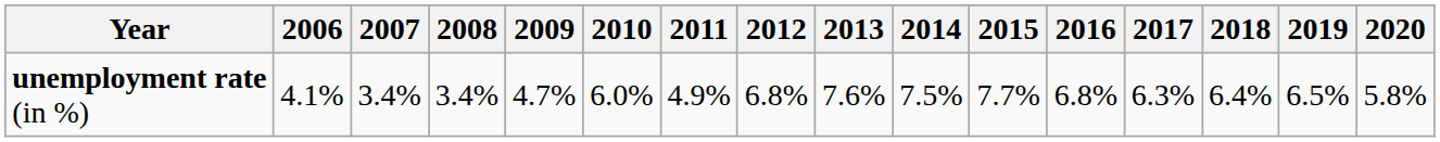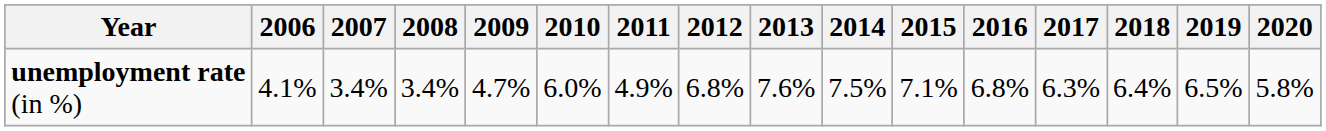unemployment rate (in %) | 2015: 7.7% -> 7.1%
